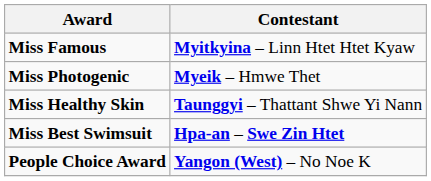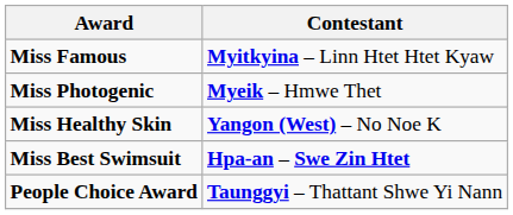Miss Healthy Skin | Contestant: Taunggyi – Thattant Shwe Yi Nann -> Yangon (West) – No Noe K
People Choice Award | Contestant: Yangon (West) – No Noe K -> Taunggyi – Thattant Shwe Yi Nann
